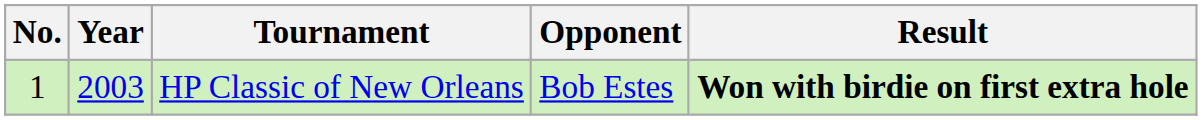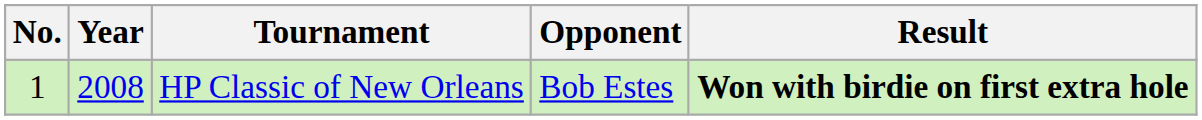HP Classic of New Orleans | Year: 2003 -> 2008
